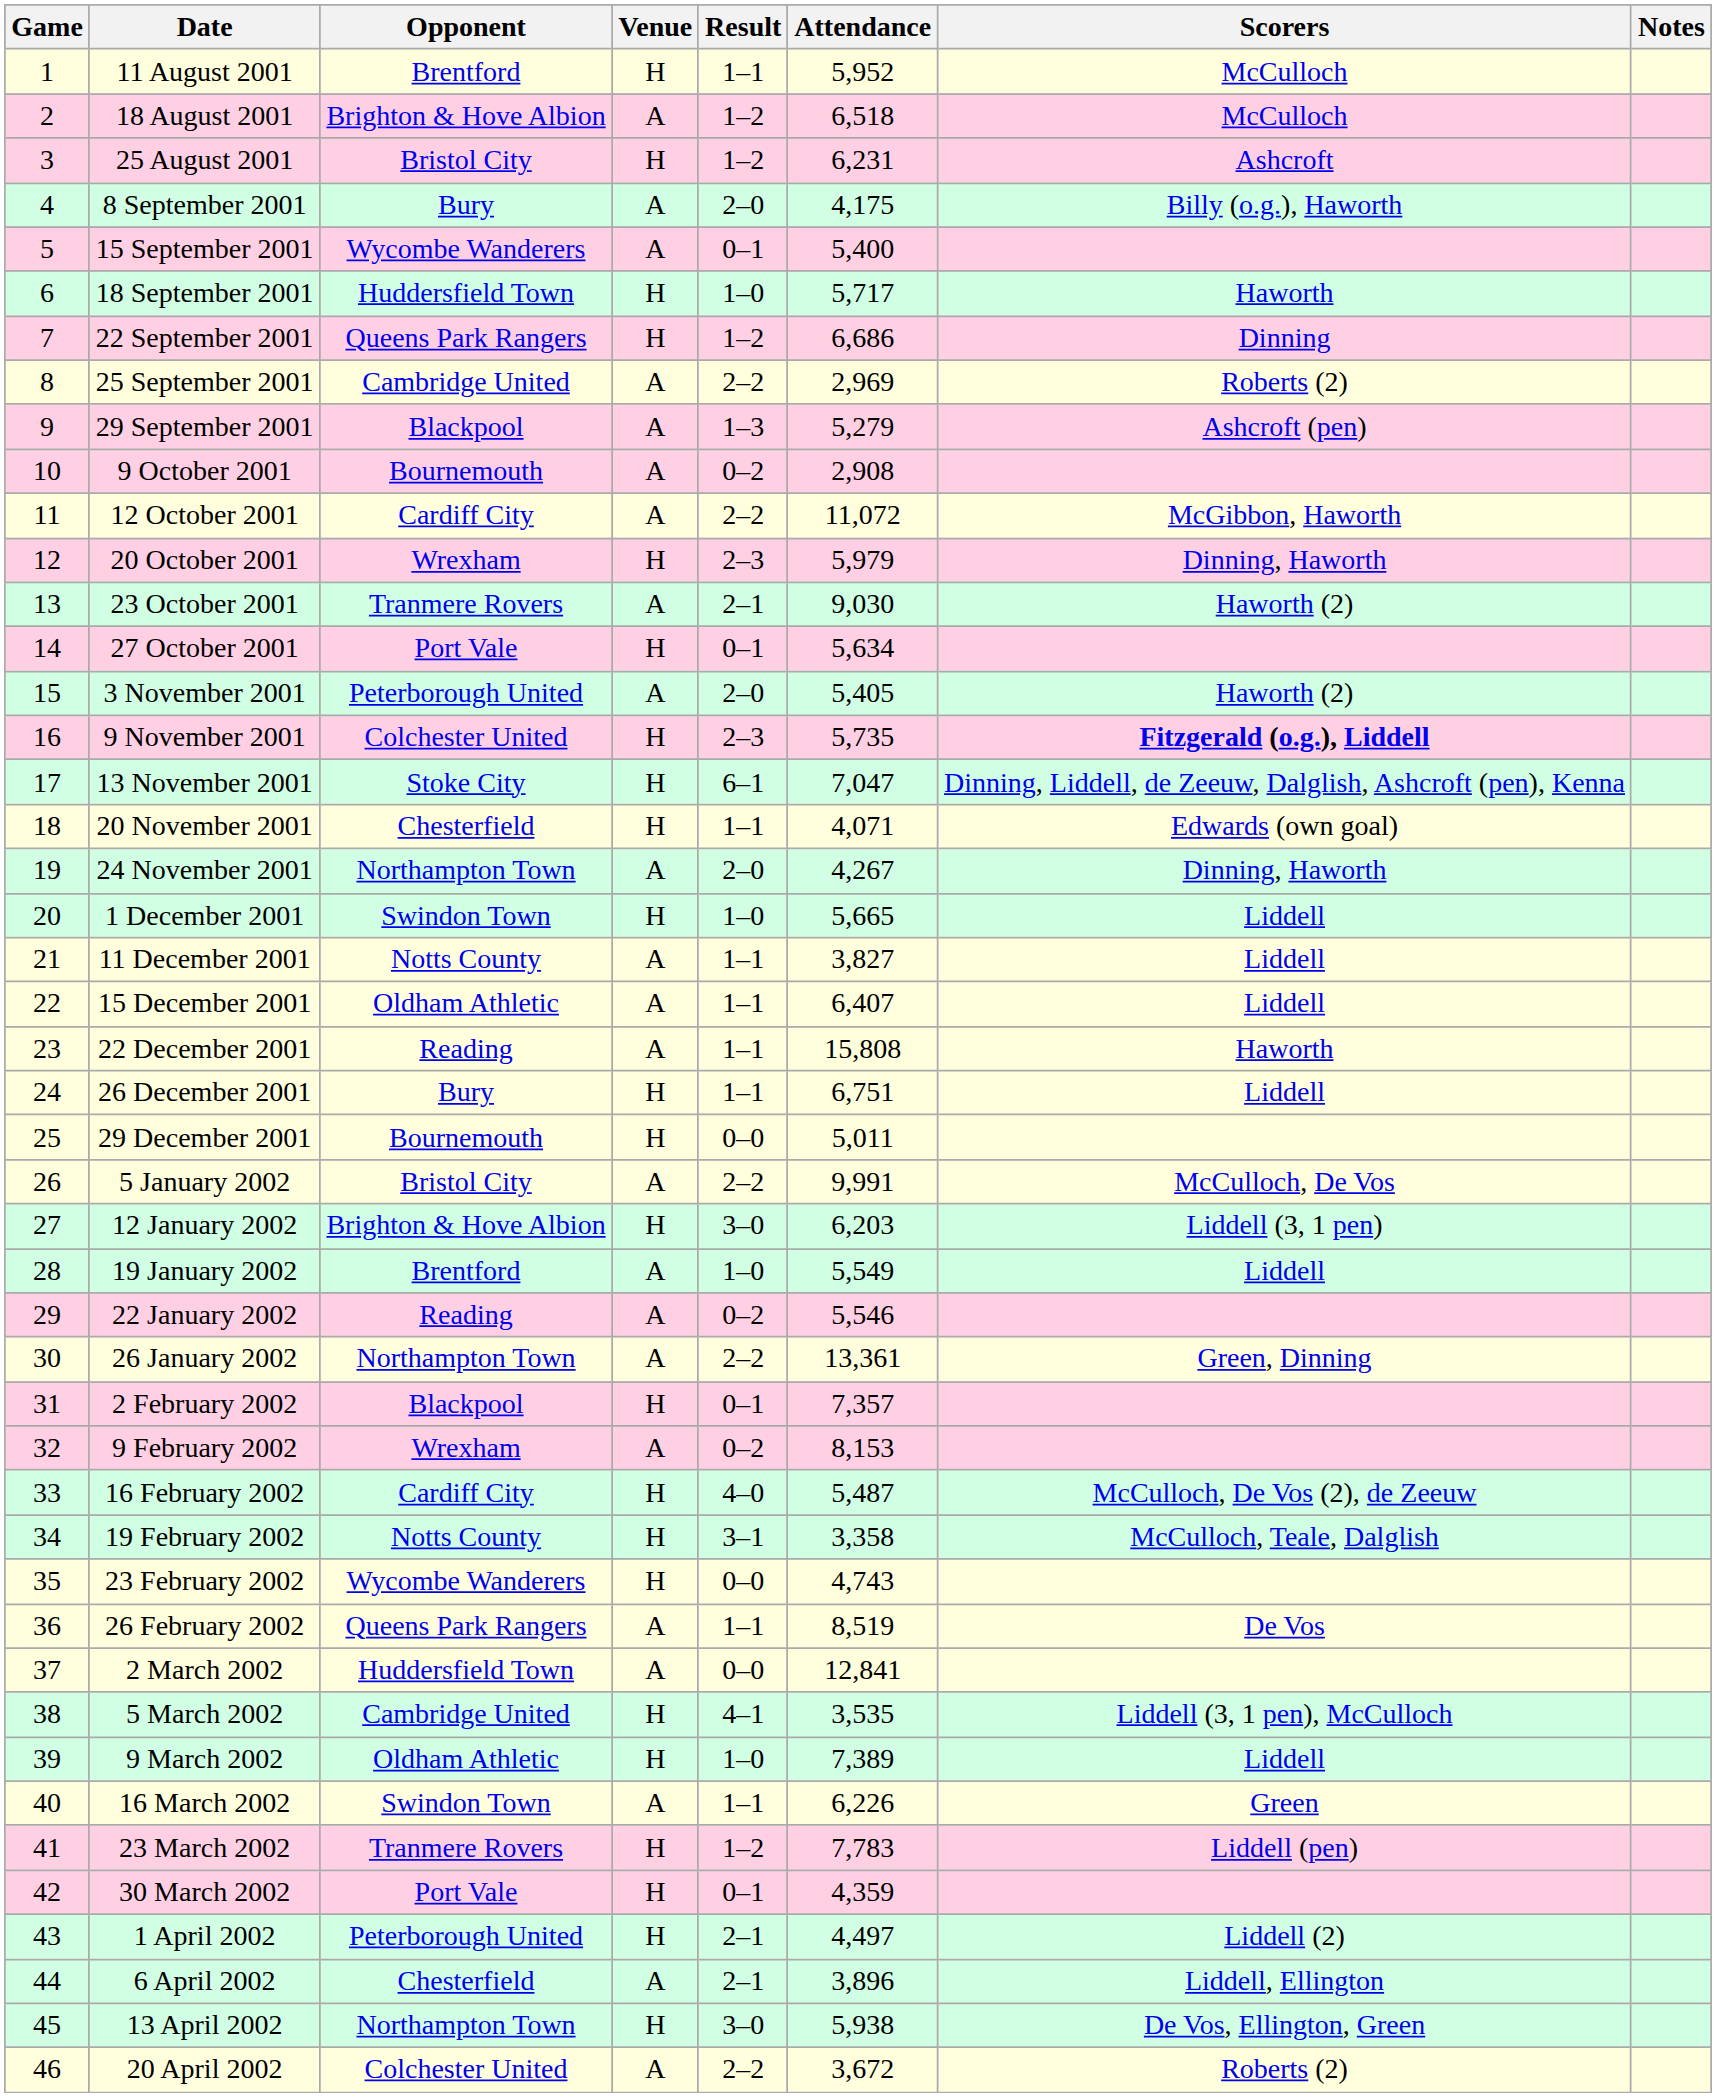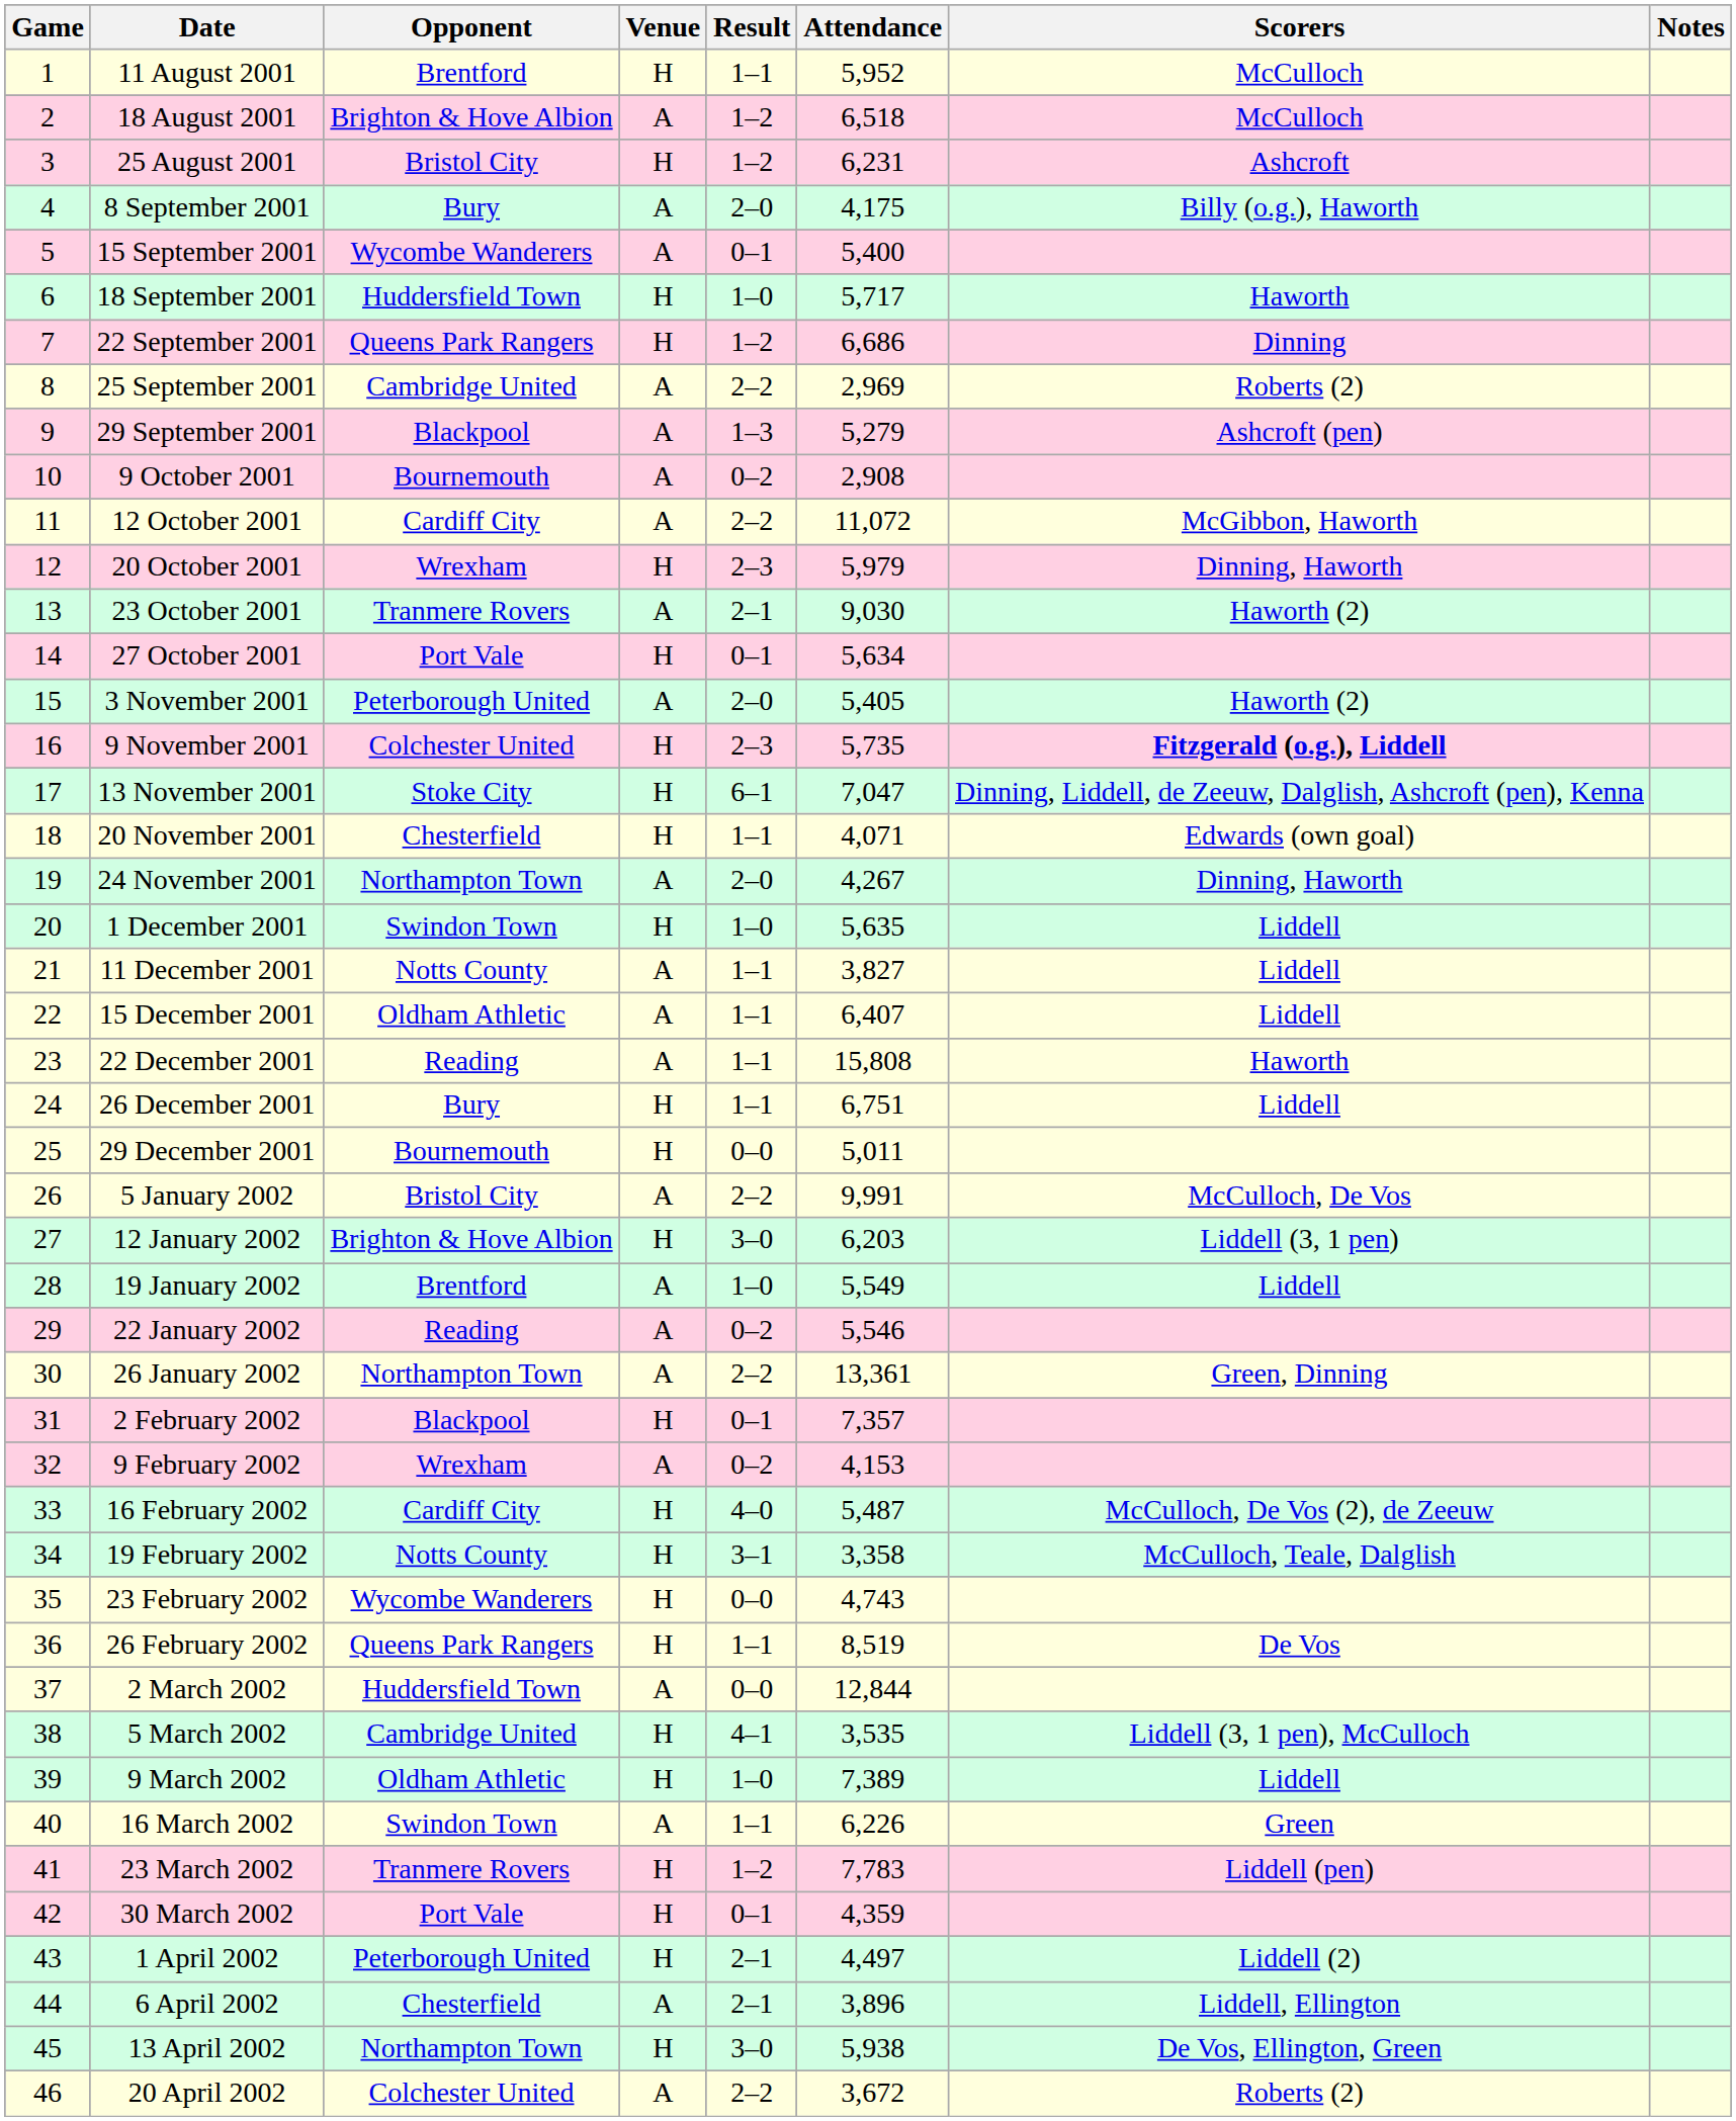1 December 2001 | Attendance: 5,665 -> 5,635
9 February 2002 | Attendance: 8,153 -> 4,153
26 February 2002 | Venue: A -> H
2 March 2002 | Attendance: 12,841 -> 12,844
